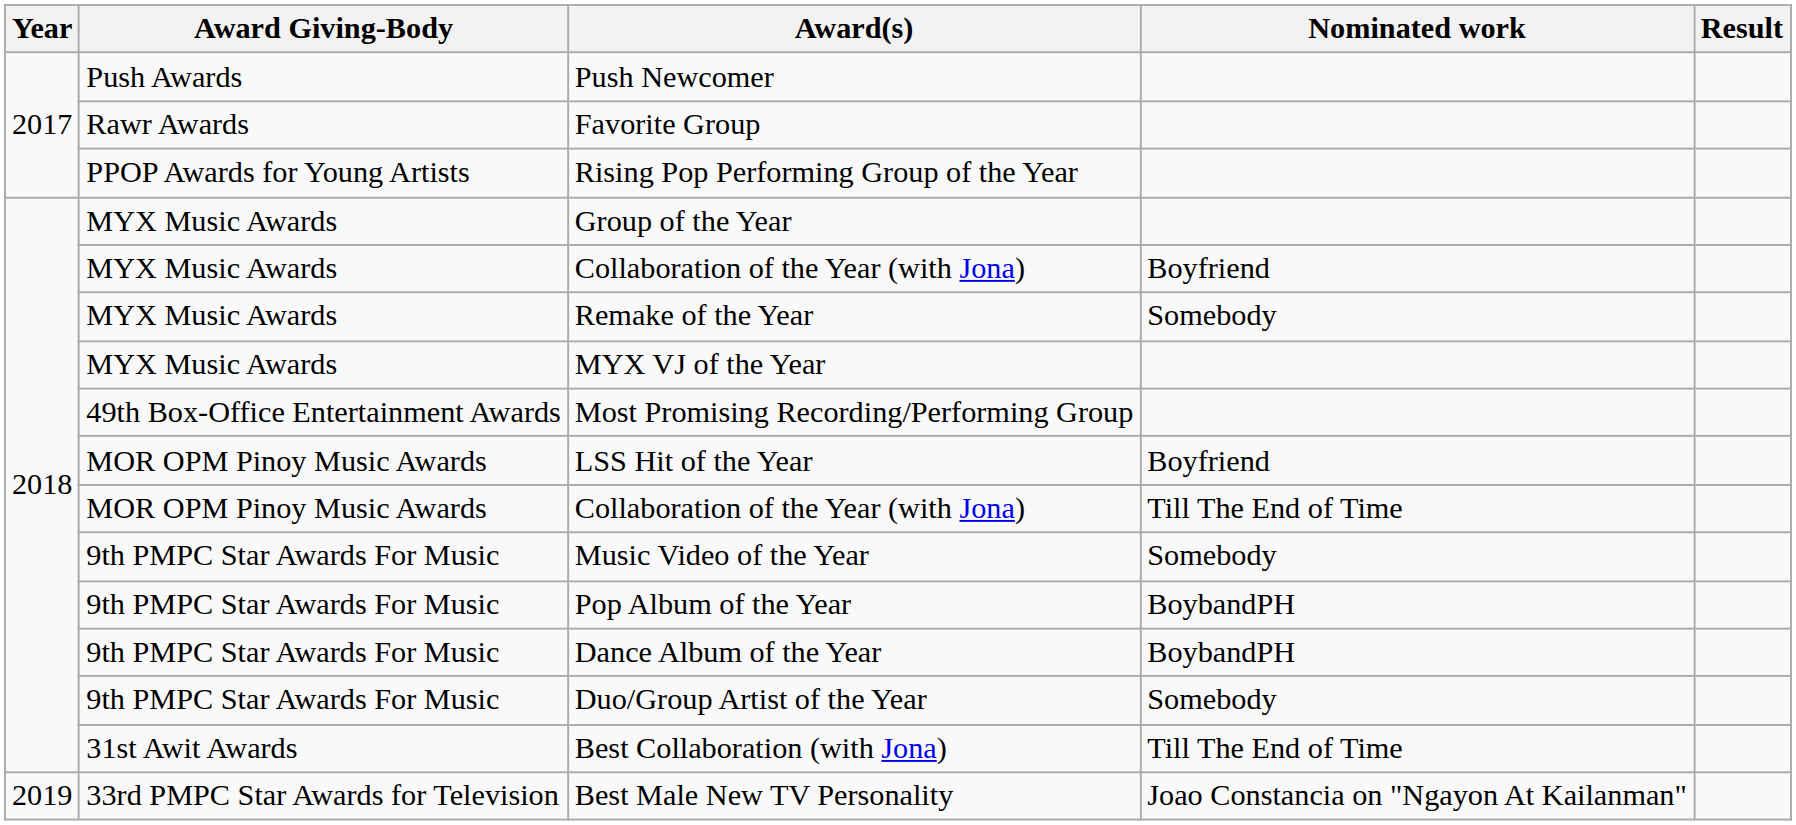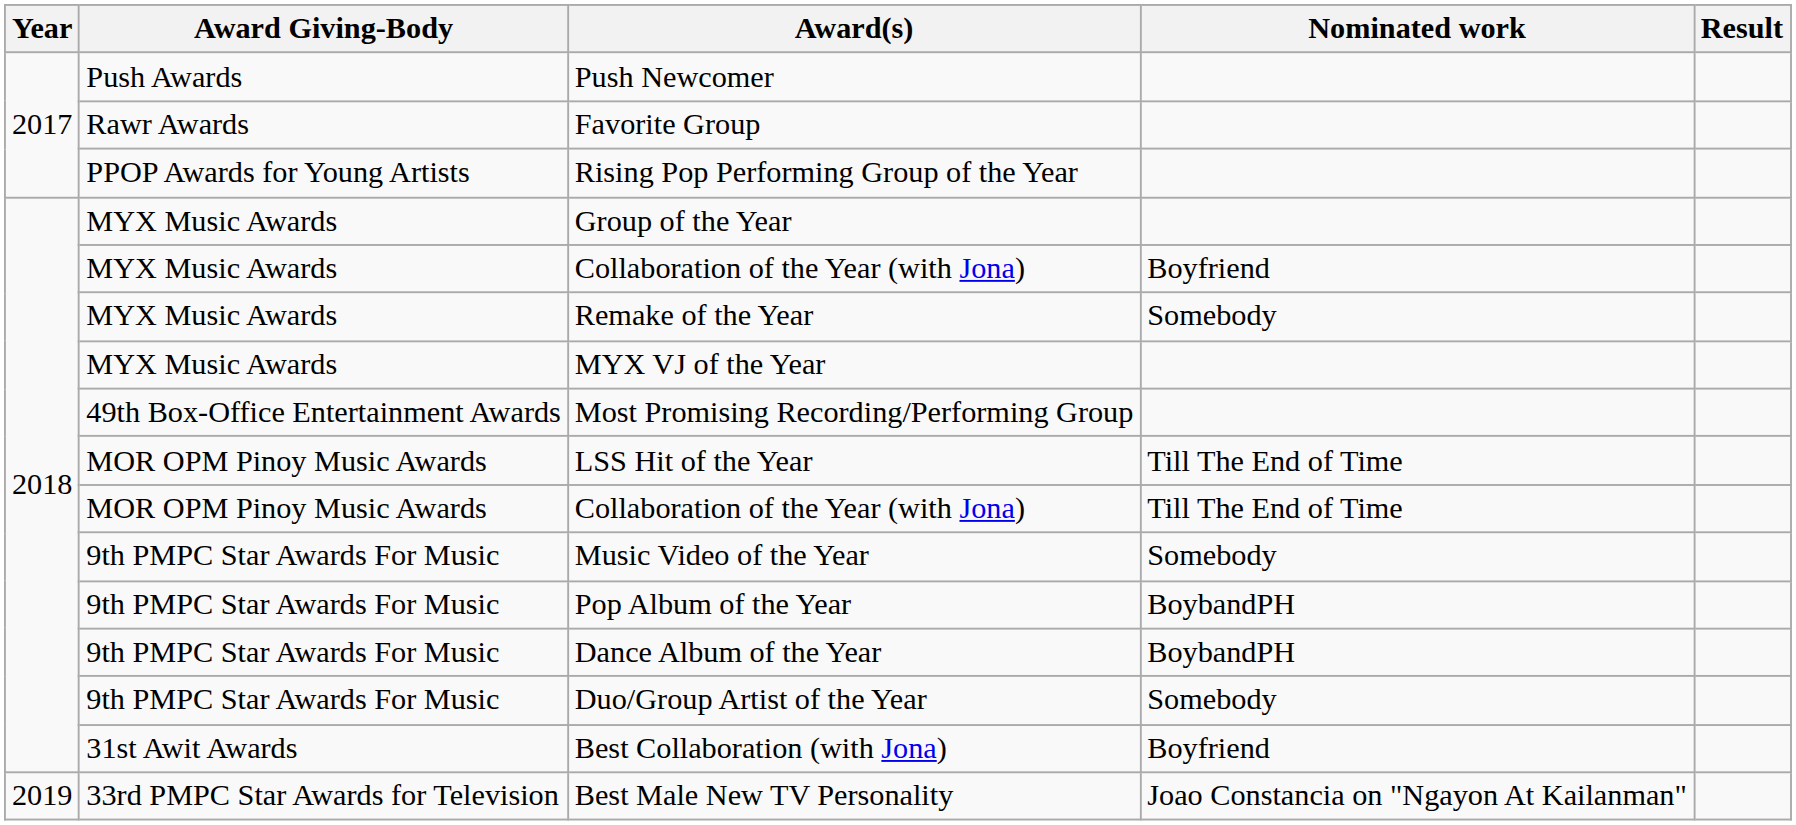LSS Hit of the Year | Nominated work: Boyfriend -> Till The End of Time
Best Collaboration (with Jona) | Nominated work: Till The End of Time -> Boyfriend
